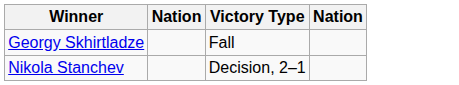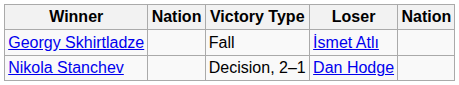+ column: Loser | İsmet Atlı | Dan Hodge
